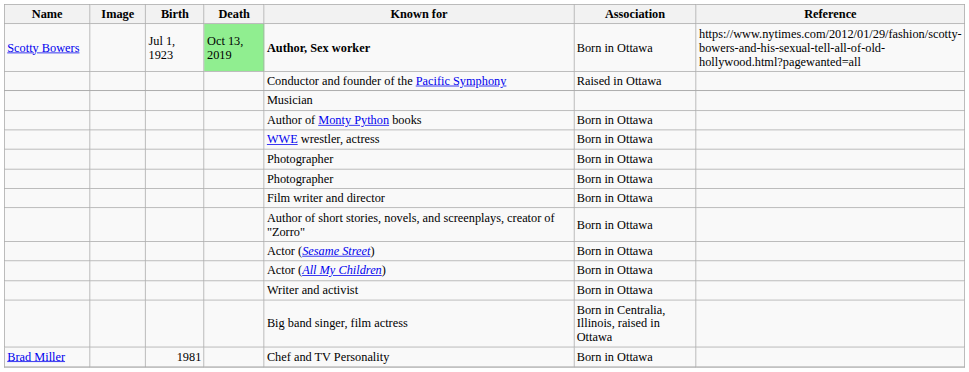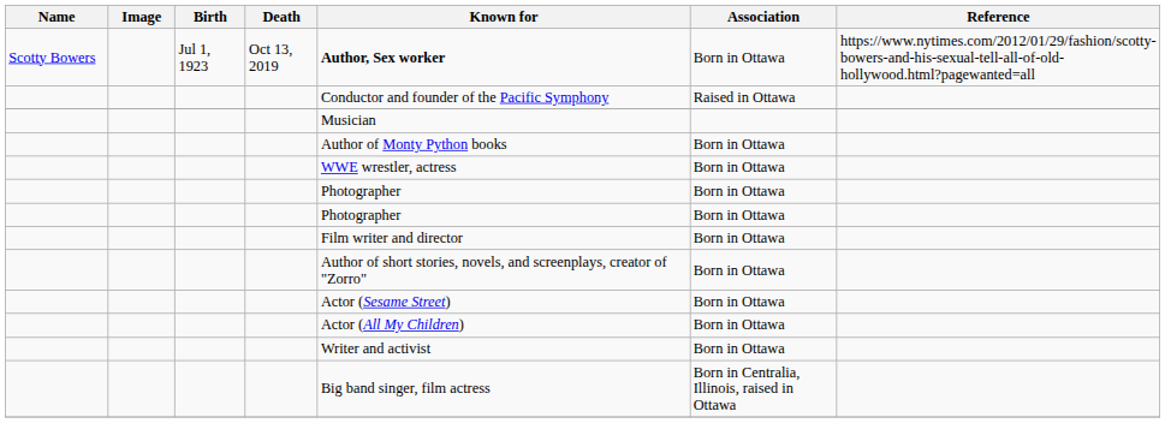Scotty Bowers | Death: lightgreen background -> no background
- row: Brad Miller | 1981 | Chef and TV Personality | Born in Ottawa
